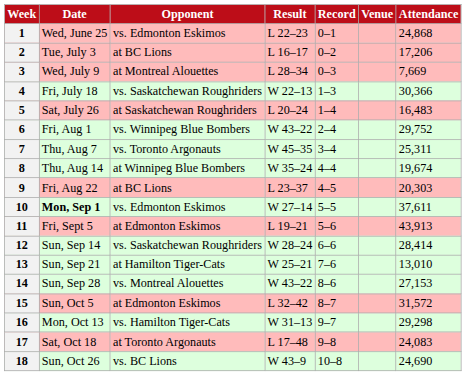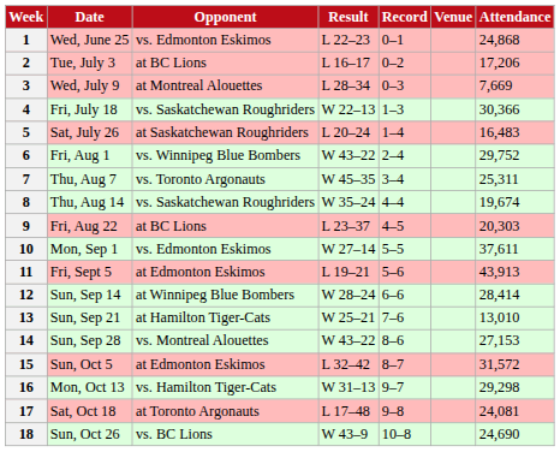8 | Opponent: at Winnipeg Blue Bombers -> vs. Saskatchewan Roughriders
10 | Date: bold -> normal
12 | Opponent: vs. Saskatchewan Roughriders -> at Winnipeg Blue Bombers
17 | Attendance: 24,083 -> 24,081
